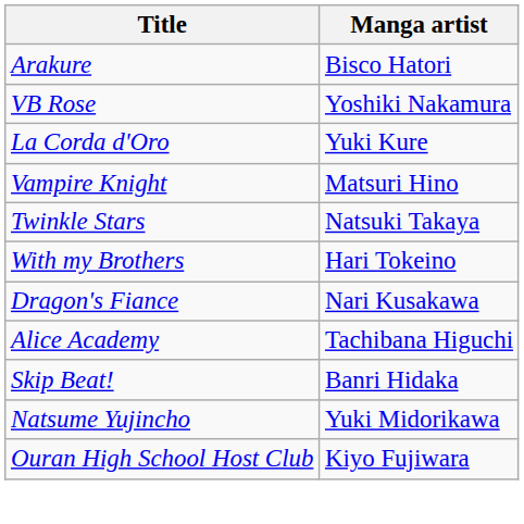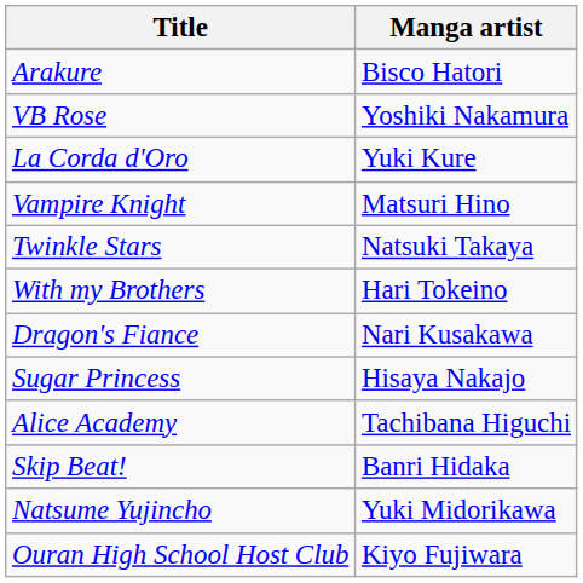+ row: Sugar Princess | Hisaya Nakajo
